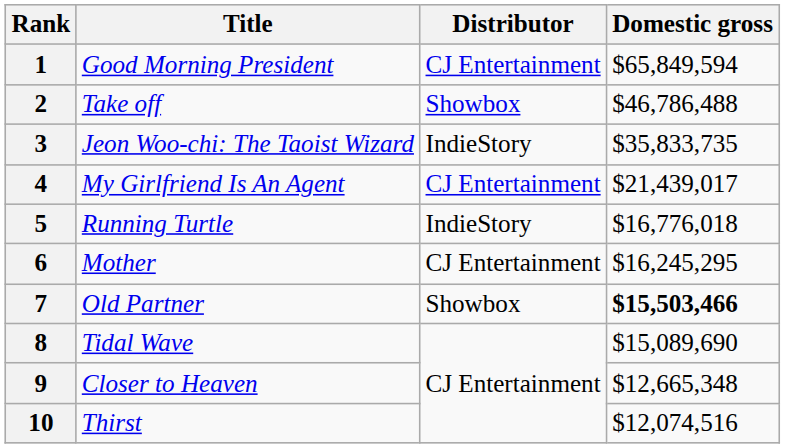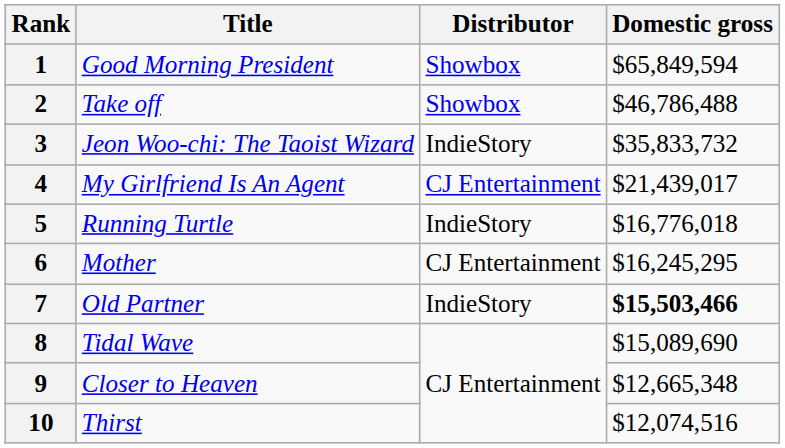1 | Distributor: CJ Entertainment -> Showbox
3 | Domestic gross: $35,833,735 -> $35,833,732
7 | Distributor: Showbox -> IndieStory
